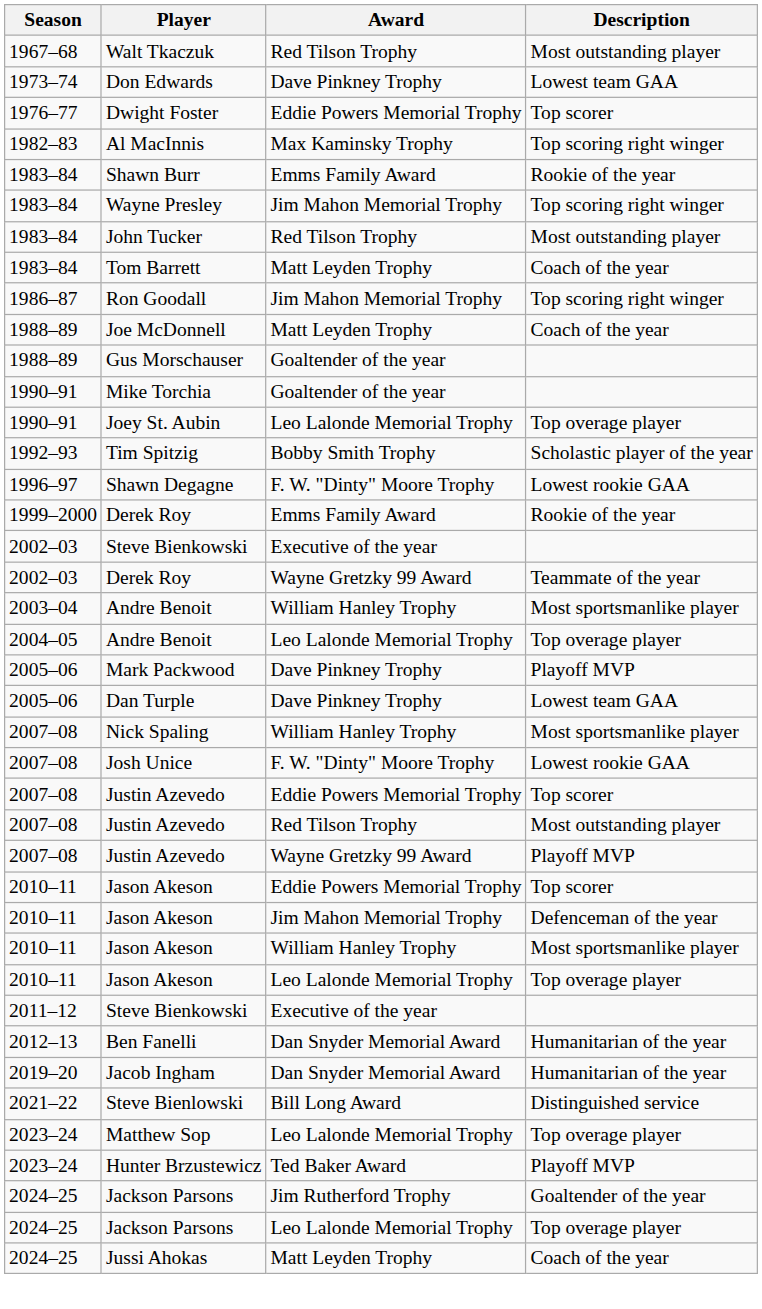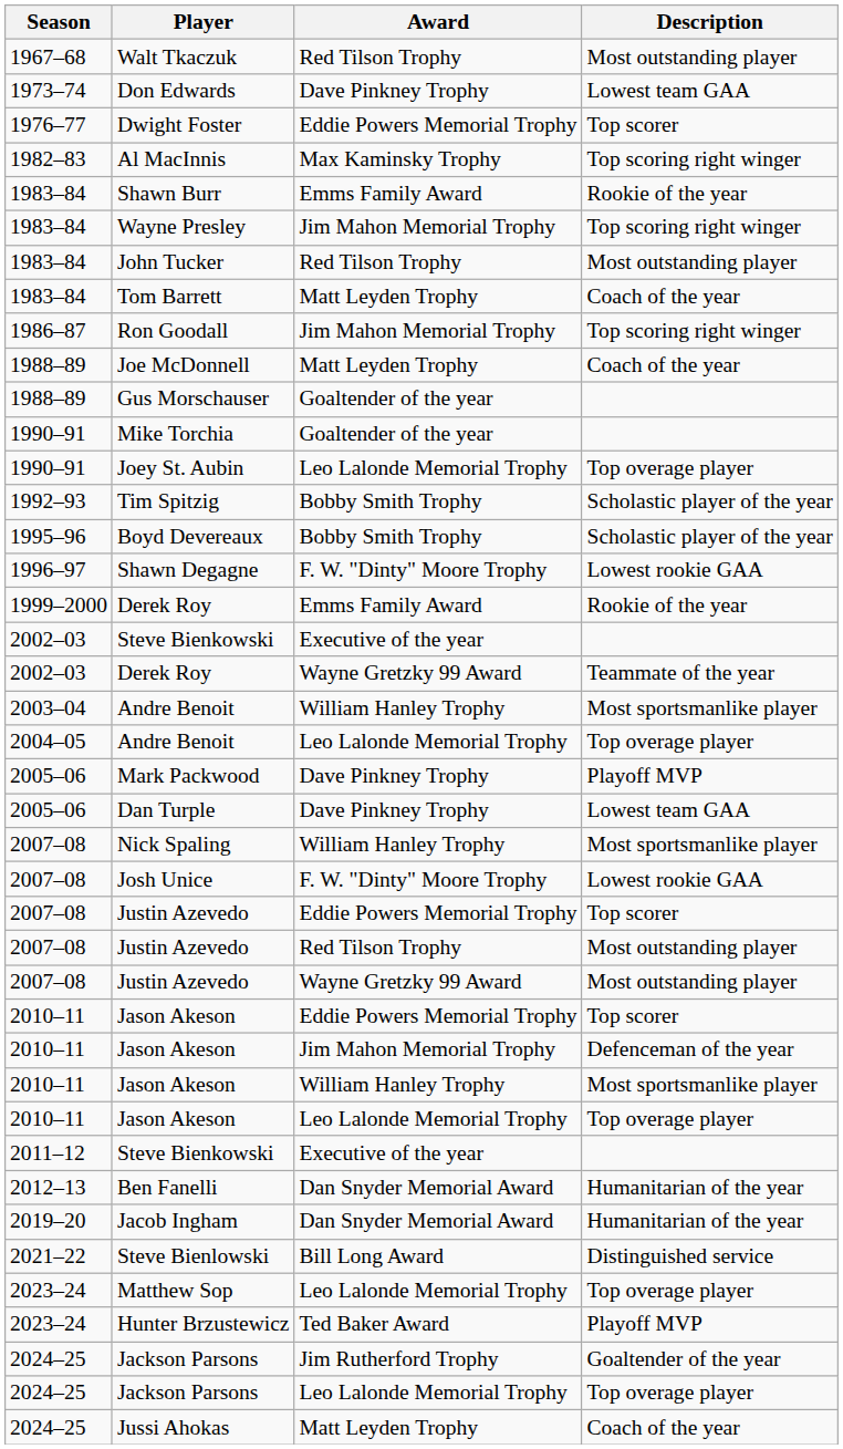+ row: 1995–96 | Boyd Devereaux | Bobby Smith Trophy | Scholastic player of the year
Justin Azevedo / Wayne Gretzky 99 Award | Description: Playoff MVP -> Most outstanding player
